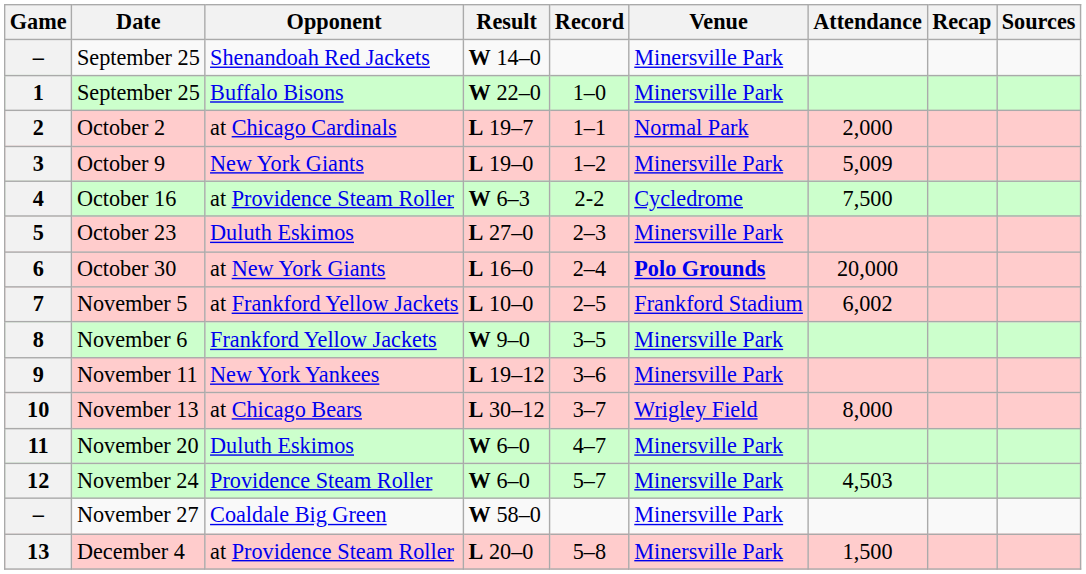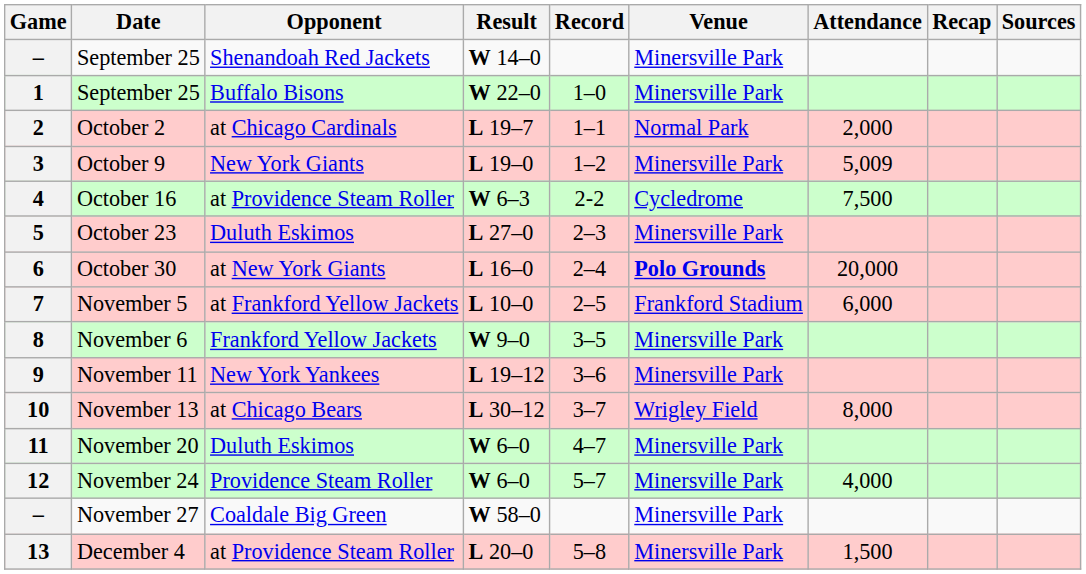7 | Attendance: 6,002 -> 6,000
12 | Attendance: 4,503 -> 4,000
